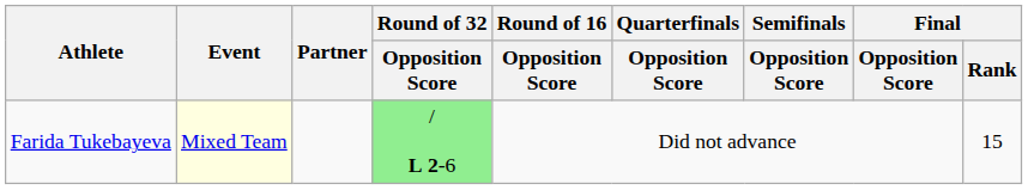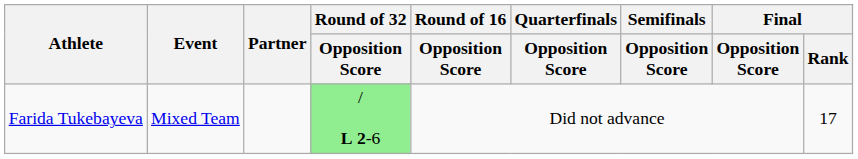Farida Tukebayeva | Event: lightyellow background -> no background
Farida Tukebayeva | Final / Rank: 15 -> 17
